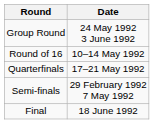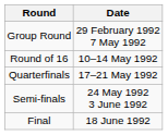Group Round | Date: 24 May 1992 3 June 1992 -> 29 February 1992 7 May 1992
Semi-finals | Date: 29 February 1992 7 May 1992 -> 24 May 1992 3 June 1992
